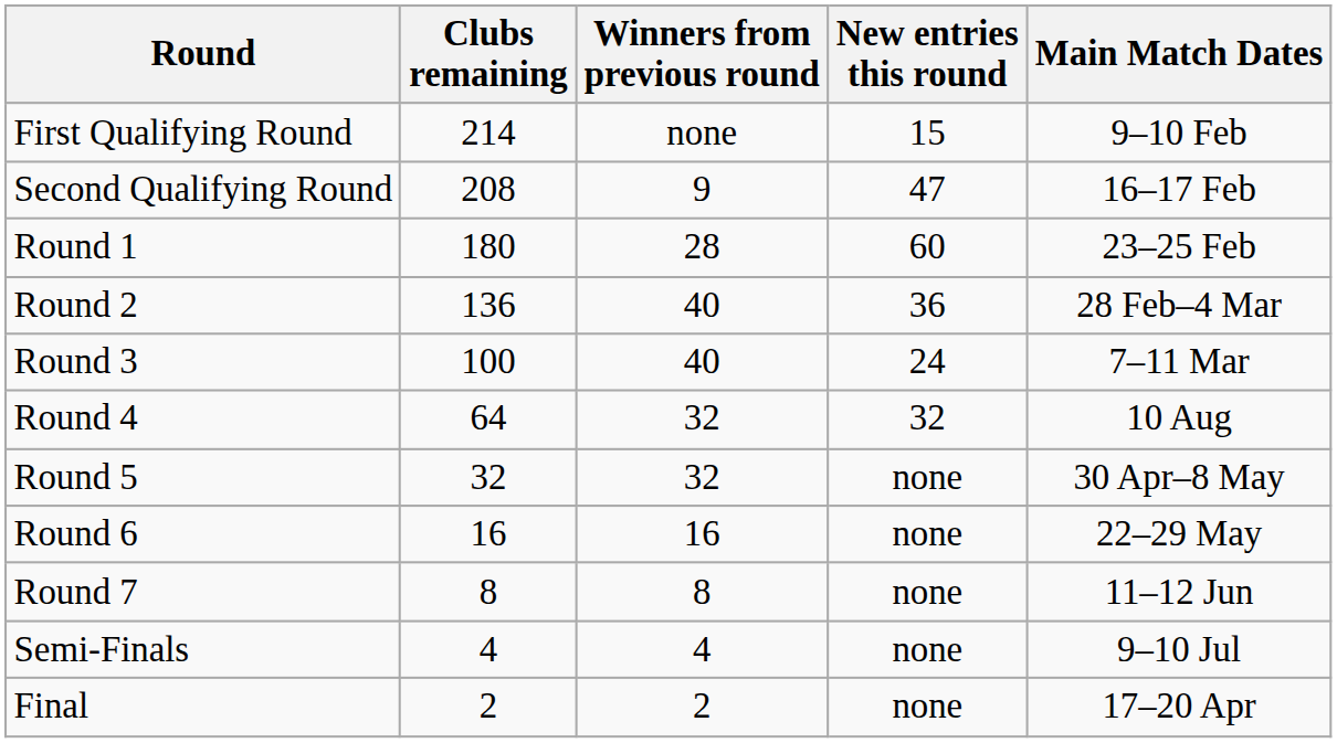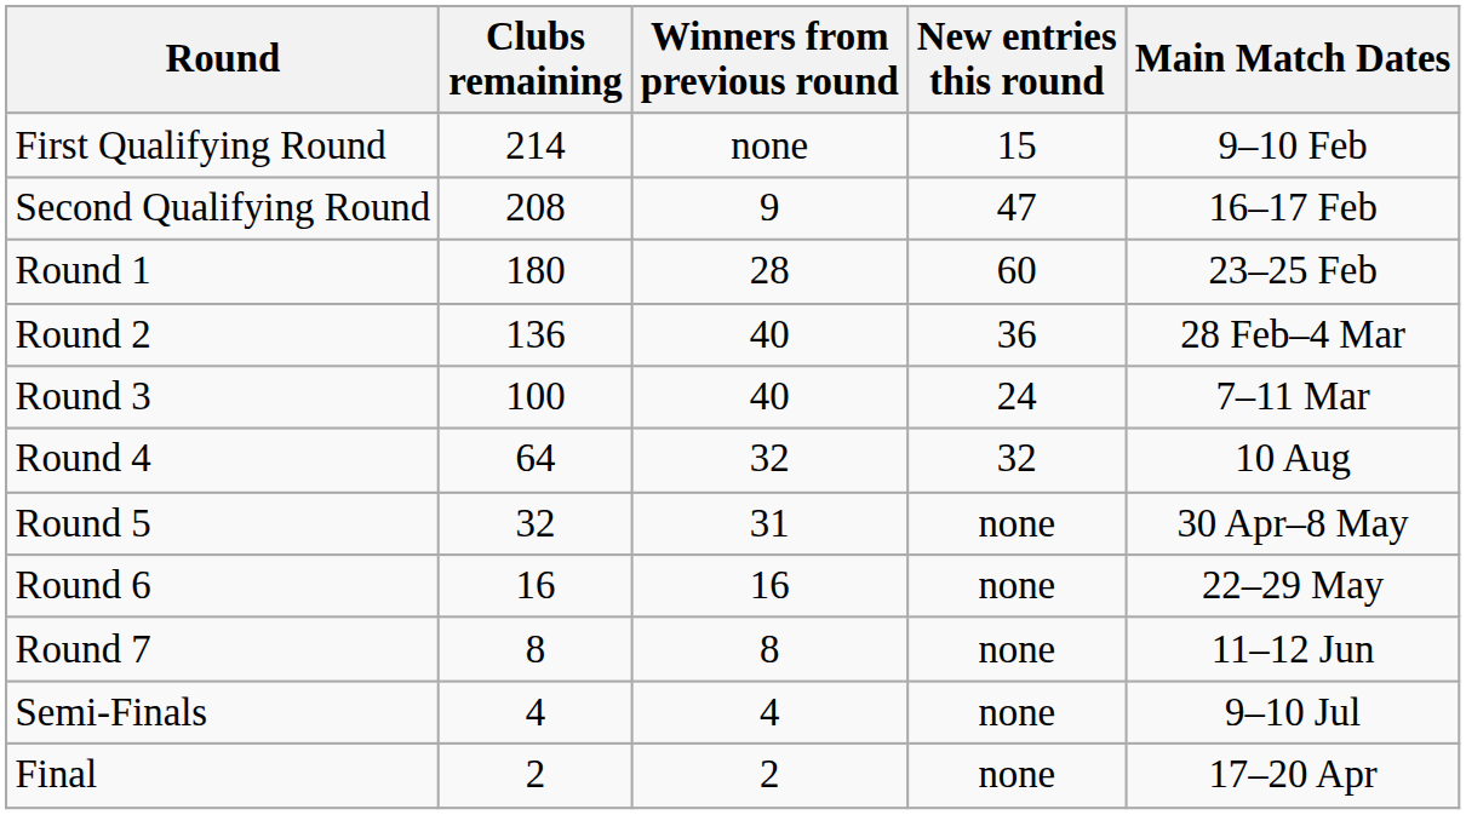Round 5 | Winners from previous round: 32 -> 31
